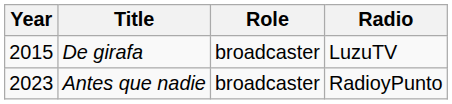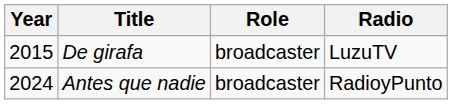Antes que nadie | Year: 2023 -> 2024
